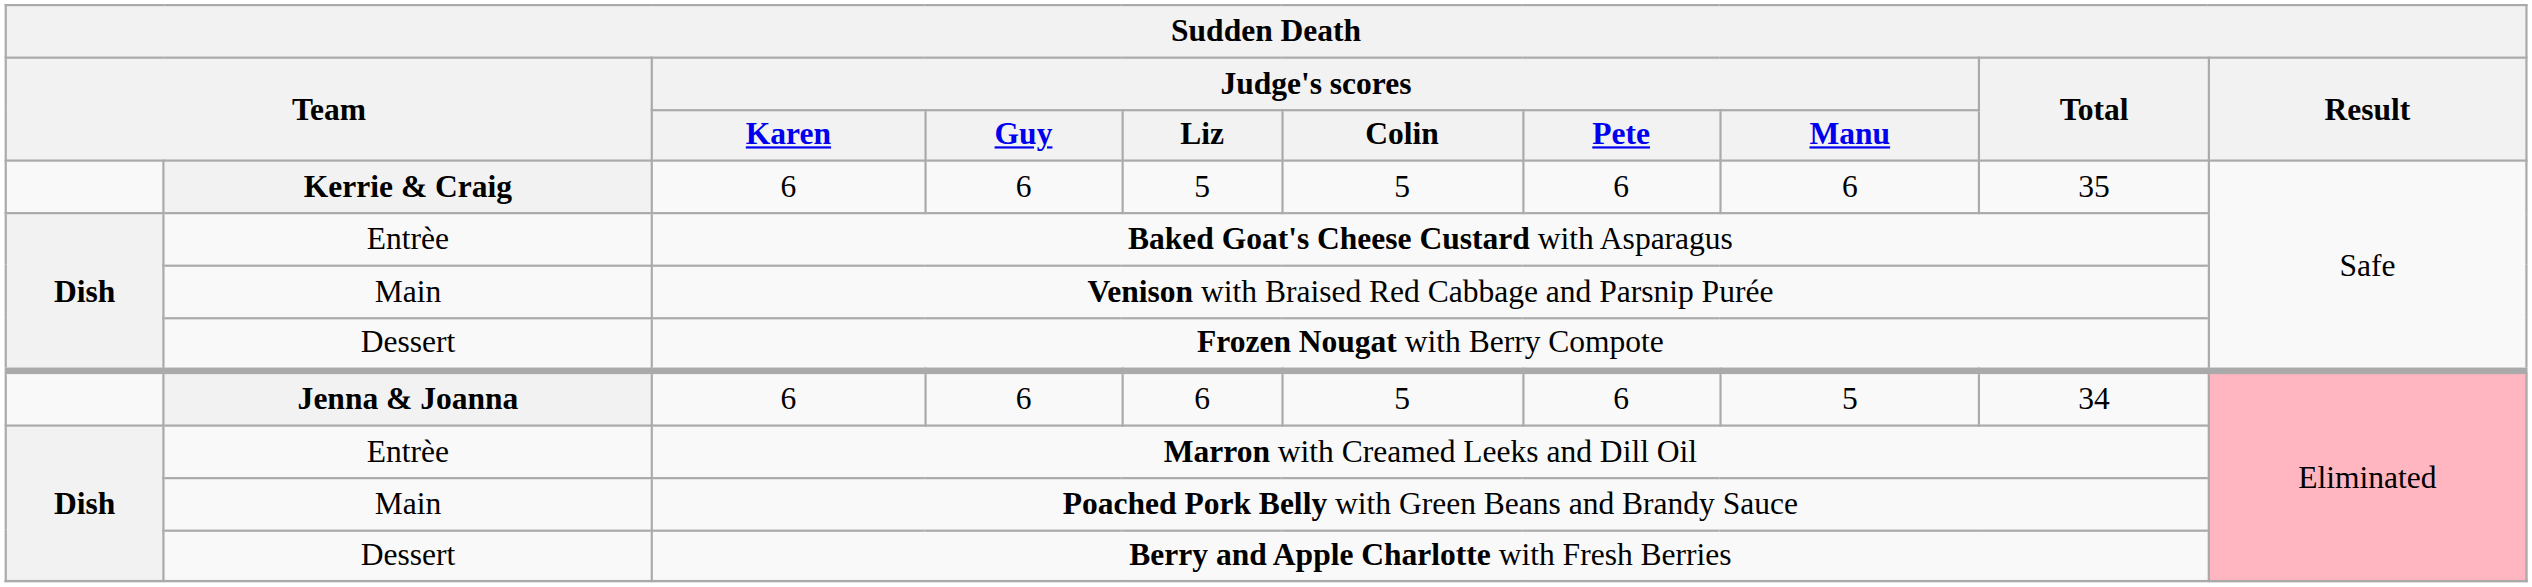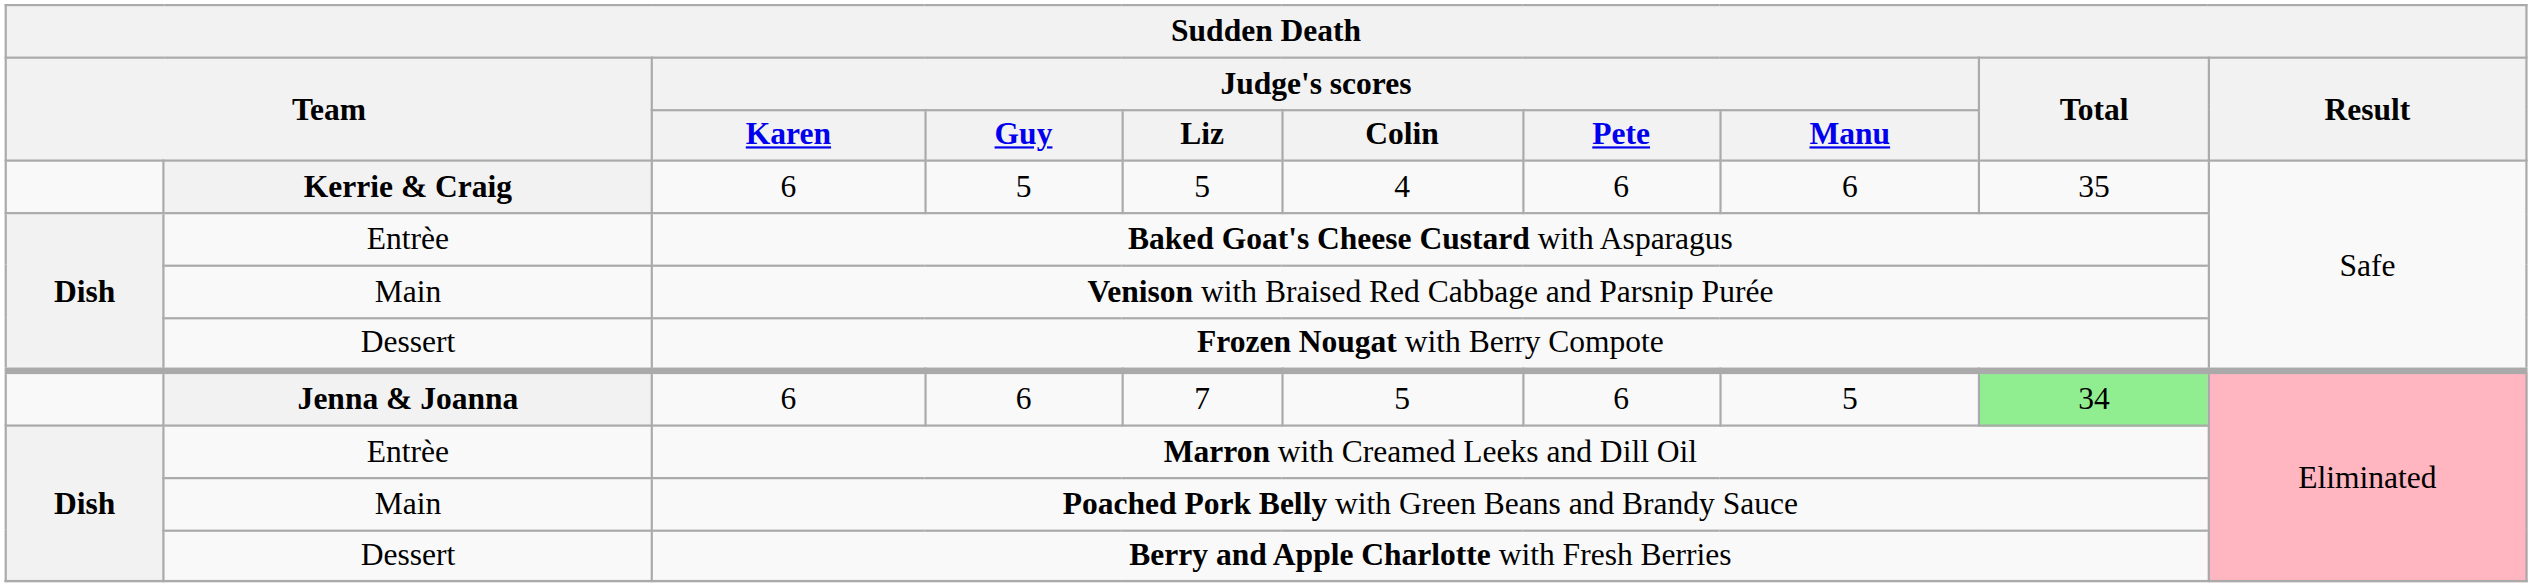Kerrie & Craig / 6 | Judge's scores / Guy: 6 -> 5
Kerrie & Craig / 6 | Judge's scores / Colin: 5 -> 4
Jenna & Joanna / 6 | Judge's scores / Liz: 6 -> 7
Jenna & Joanna / 6 | Total: no background -> lightgreen background
